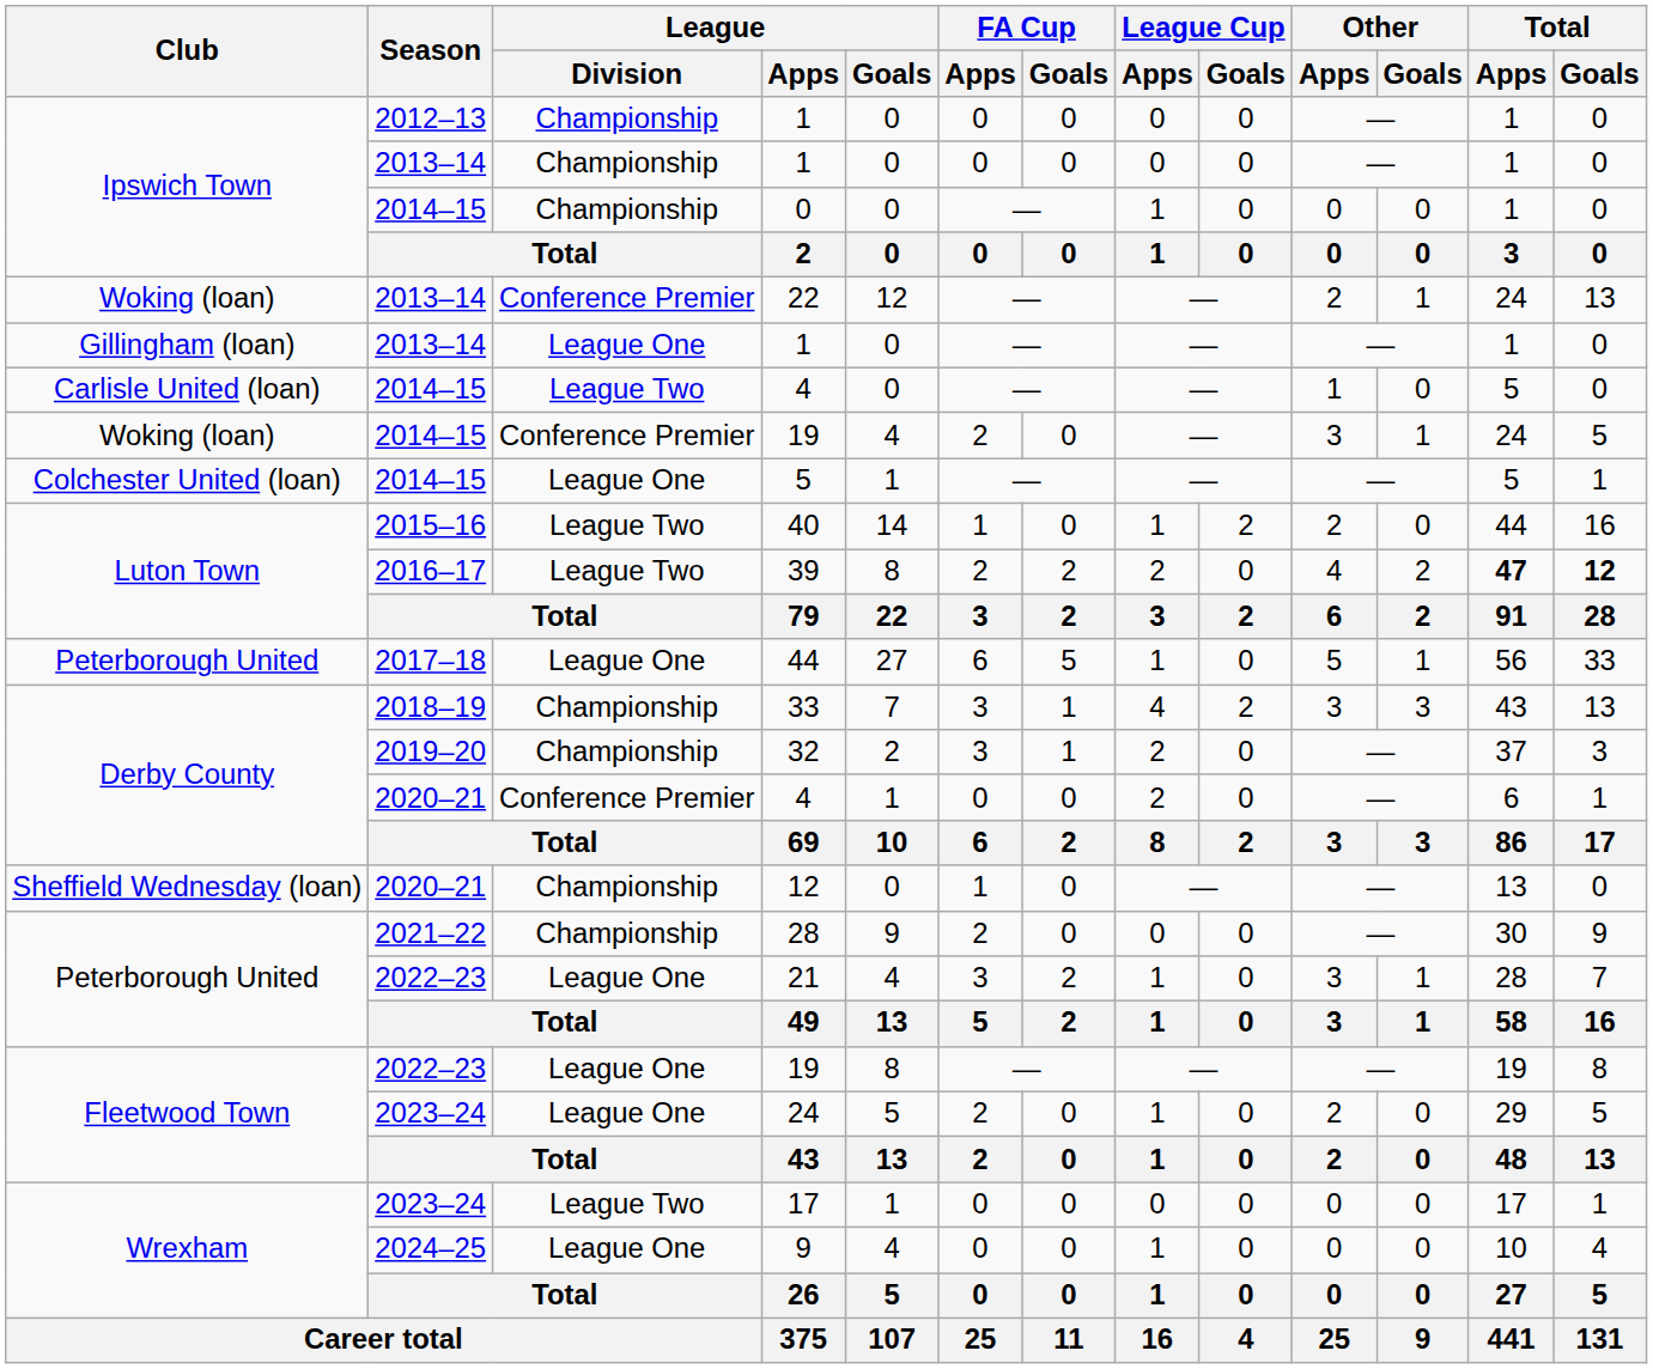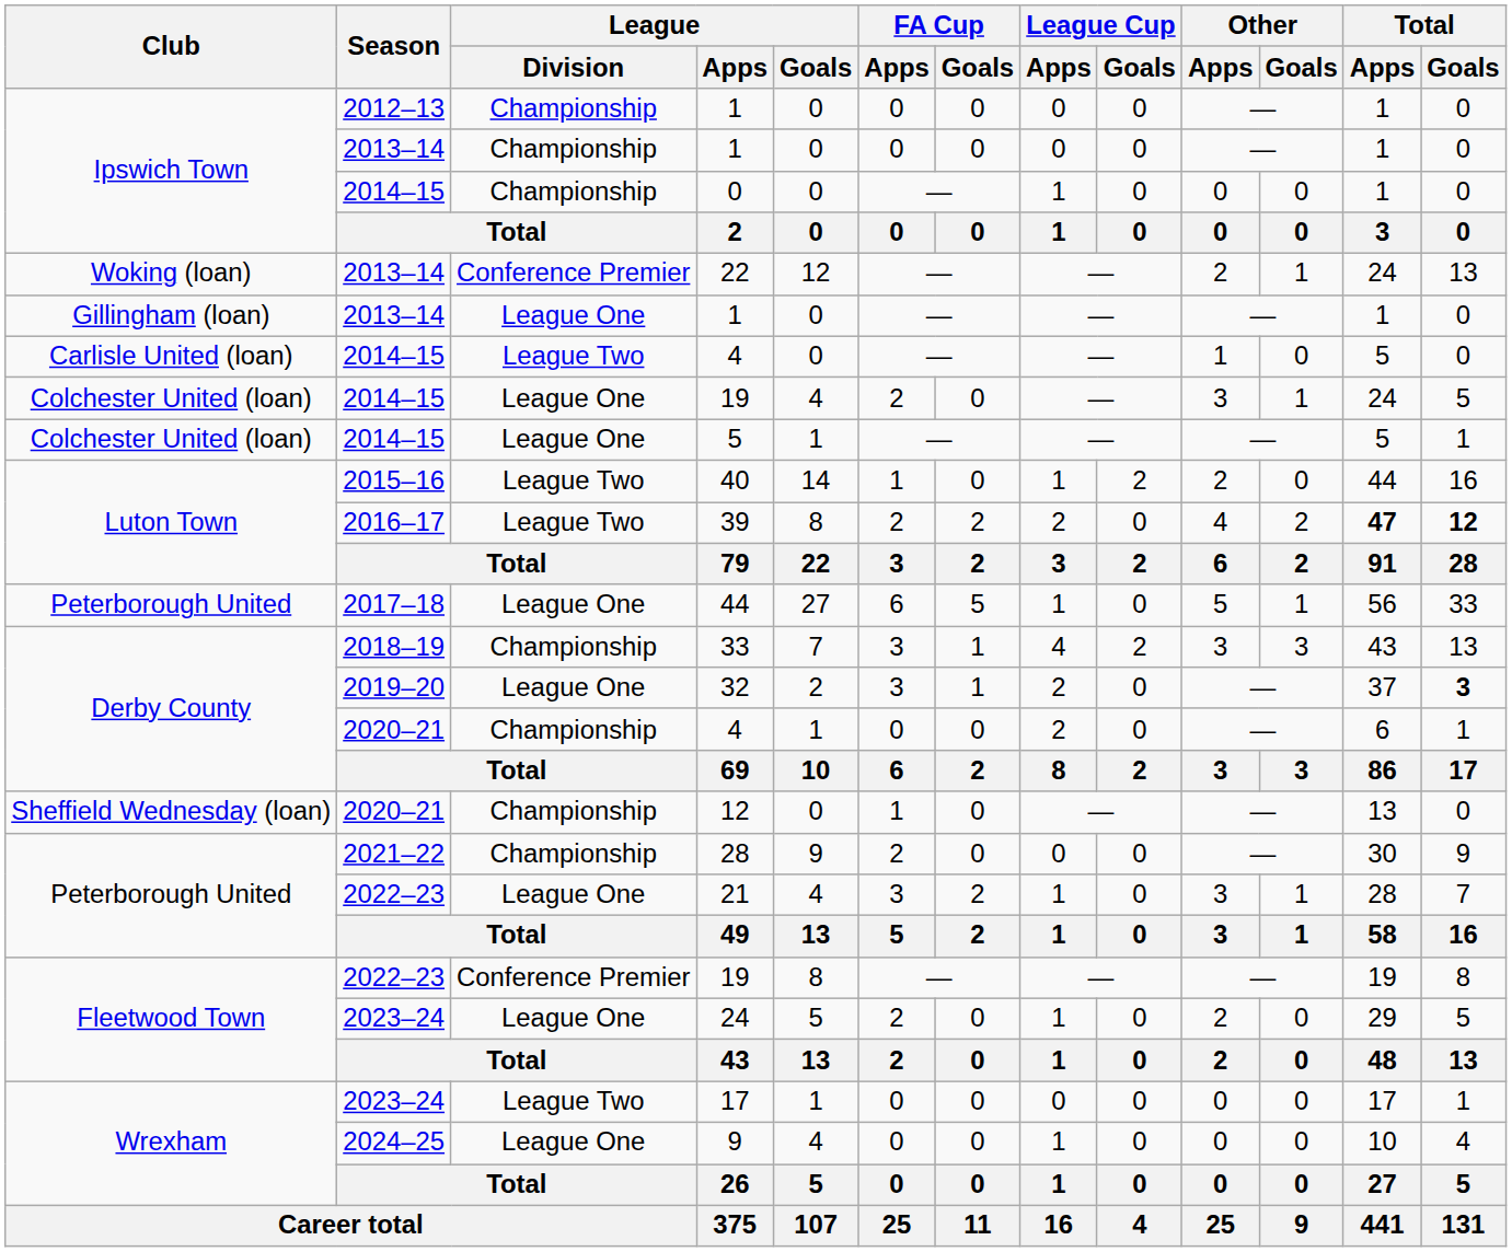2014–15 / 19 | Club: Woking (loan) -> Colchester United (loan)
2014–15 / 19 | League / Division: Conference Premier -> League One
32 | League / Division: Championship -> League One
32 | Total / Goals: normal -> bold
2020–21 / 4 | League / Division: Conference Premier -> Championship
2022–23 / 19 | League / Division: League One -> Conference Premier
